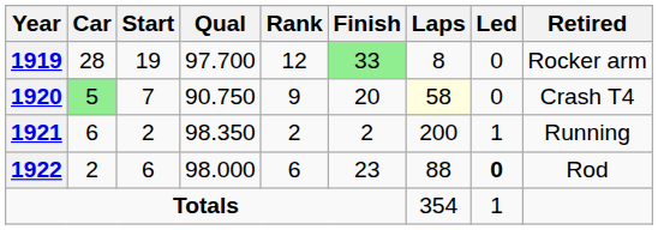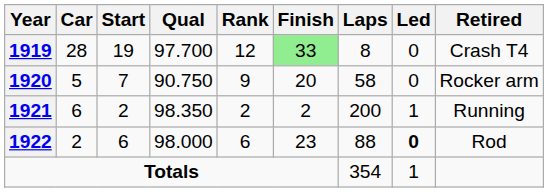1919 | Retired: Rocker arm -> Crash T4
1920 | Car: lightgreen background -> no background
1920 | Laps: lightyellow background -> no background
1920 | Retired: Crash T4 -> Rocker arm
